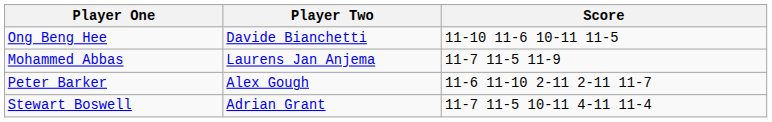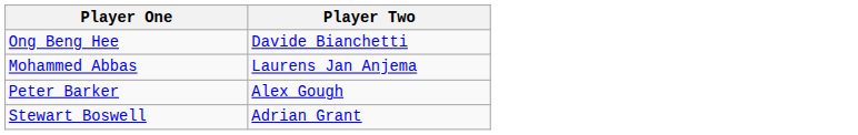- column: Score | 11-10 11-6 10-11 11-5 | 11-7 11-5 11-9 | 11-6 11-10 2-11 2-11 11-7 | 11-7 11-5 10-11 4-11 11-4
